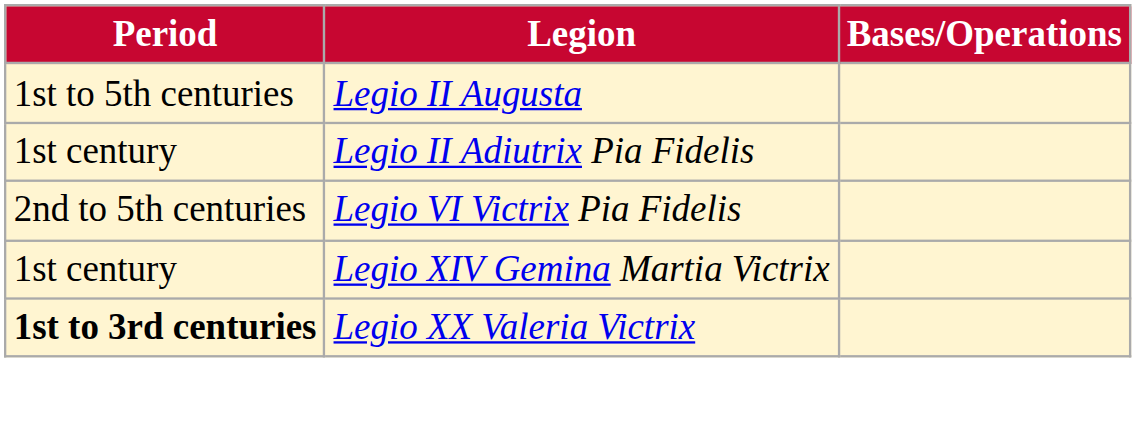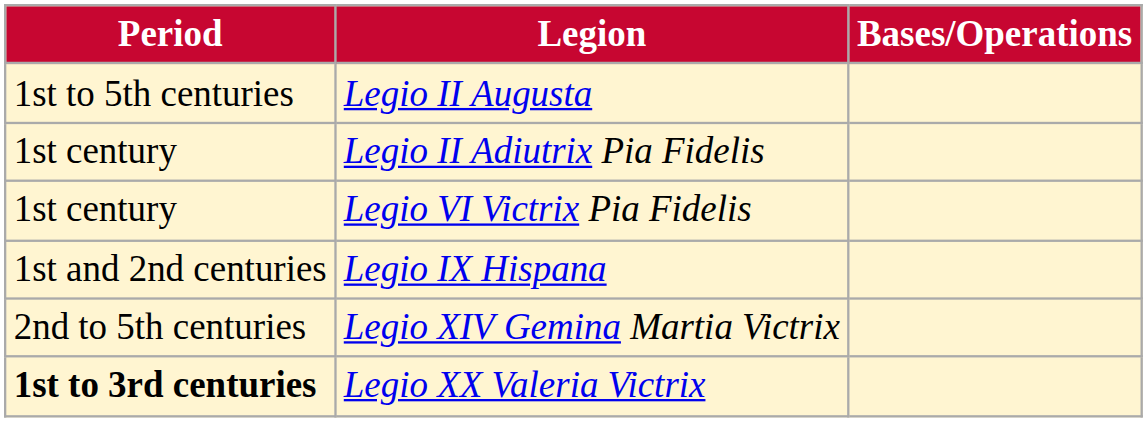Legio VI Victrix Pia Fidelis | Period: 2nd to 5th centuries -> 1st century
+ row: 1st and 2nd centuries | Legio IX Hispana
Legio XIV Gemina Martia Victrix | Period: 1st century -> 2nd to 5th centuries
